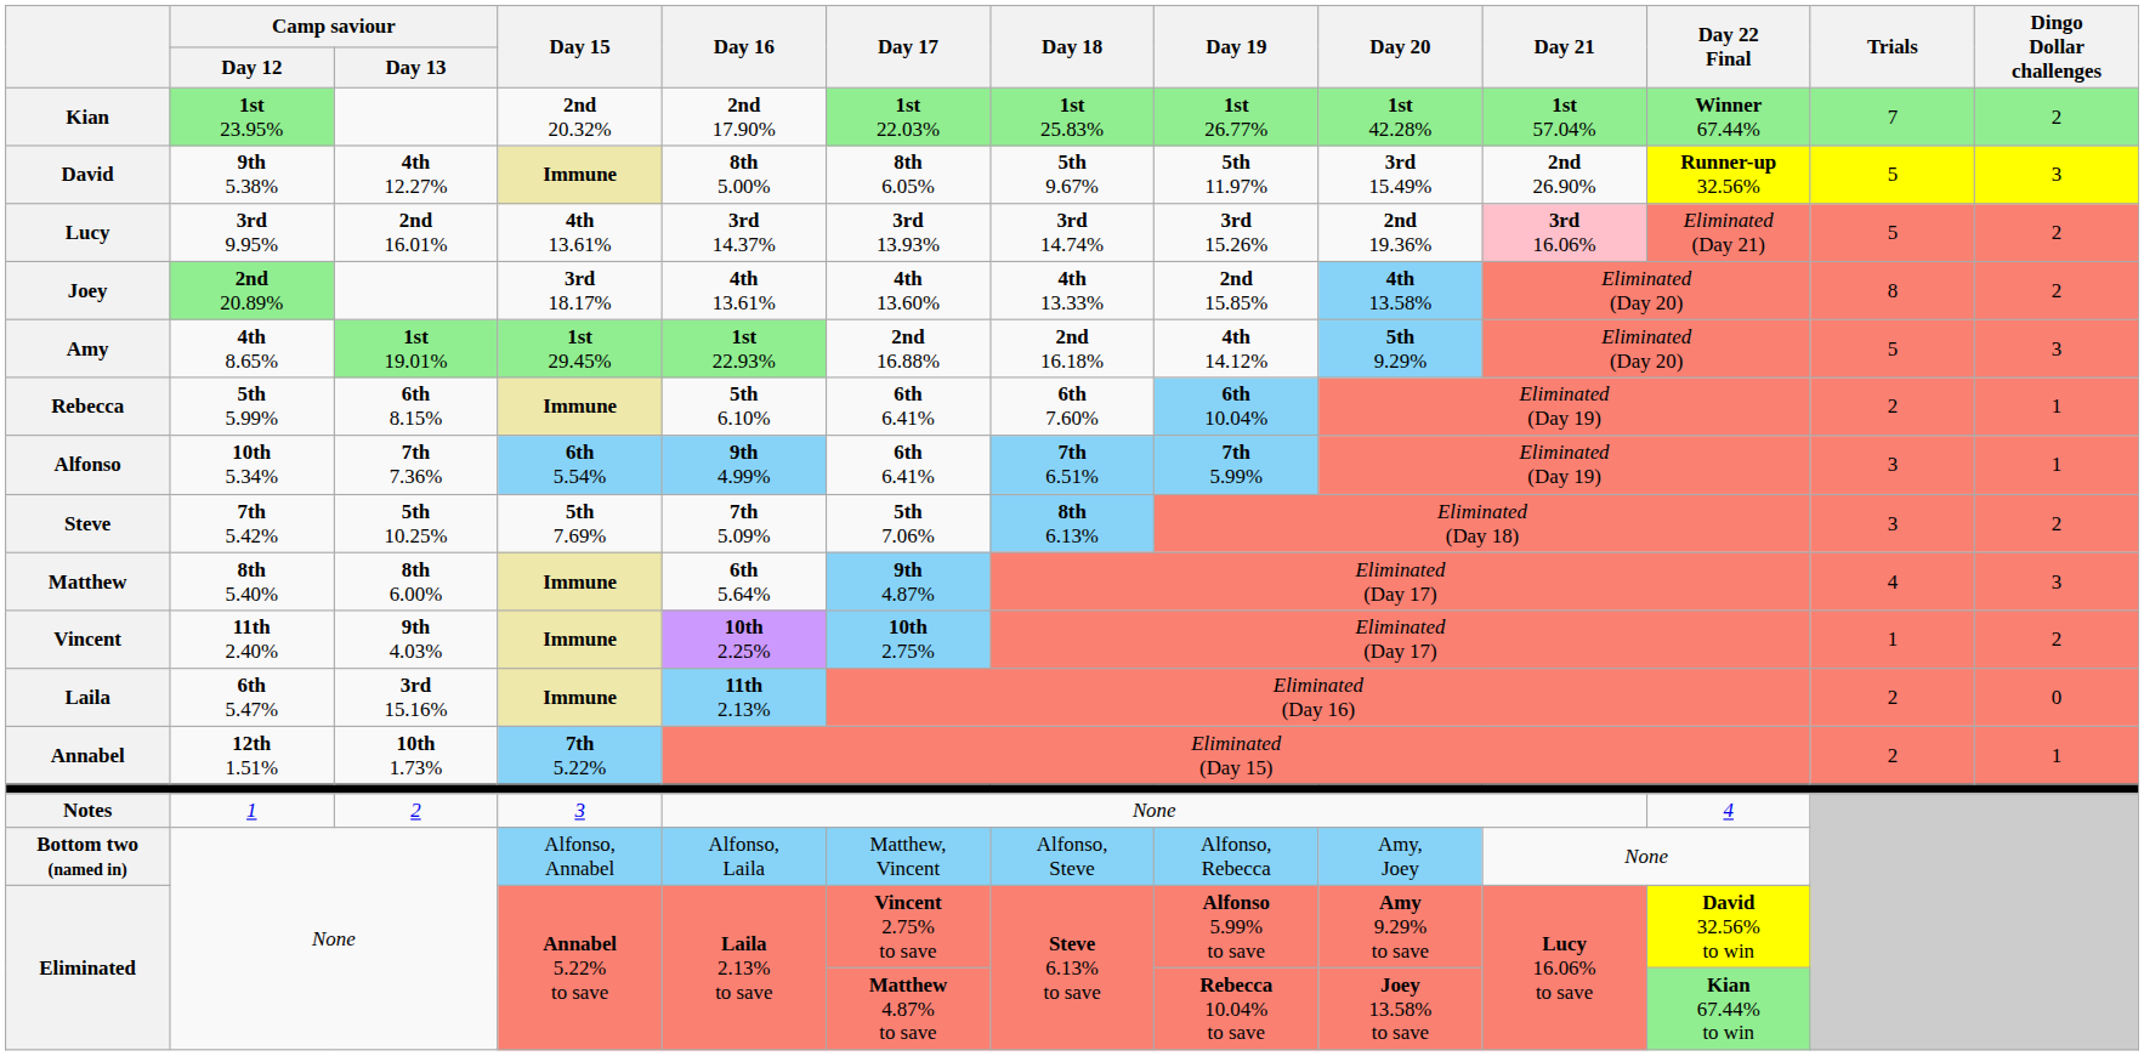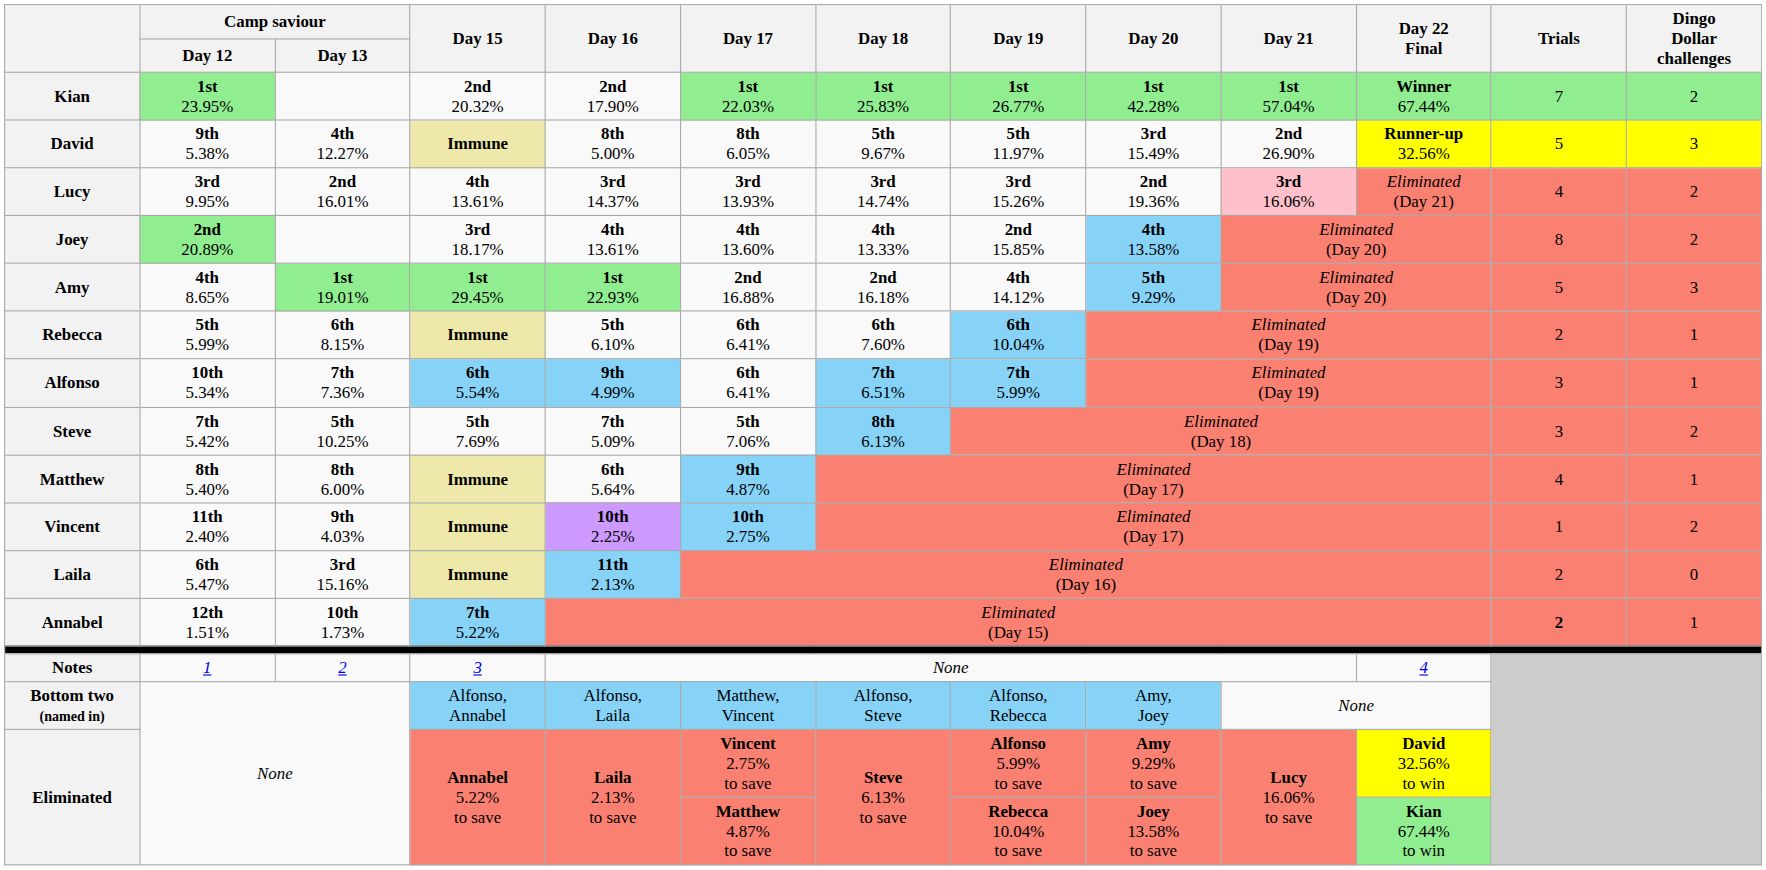Lucy | Trials: 5 -> 4
Matthew | Dingo Dollar challenges: 3 -> 1
Annabel | Trials: normal -> bold
